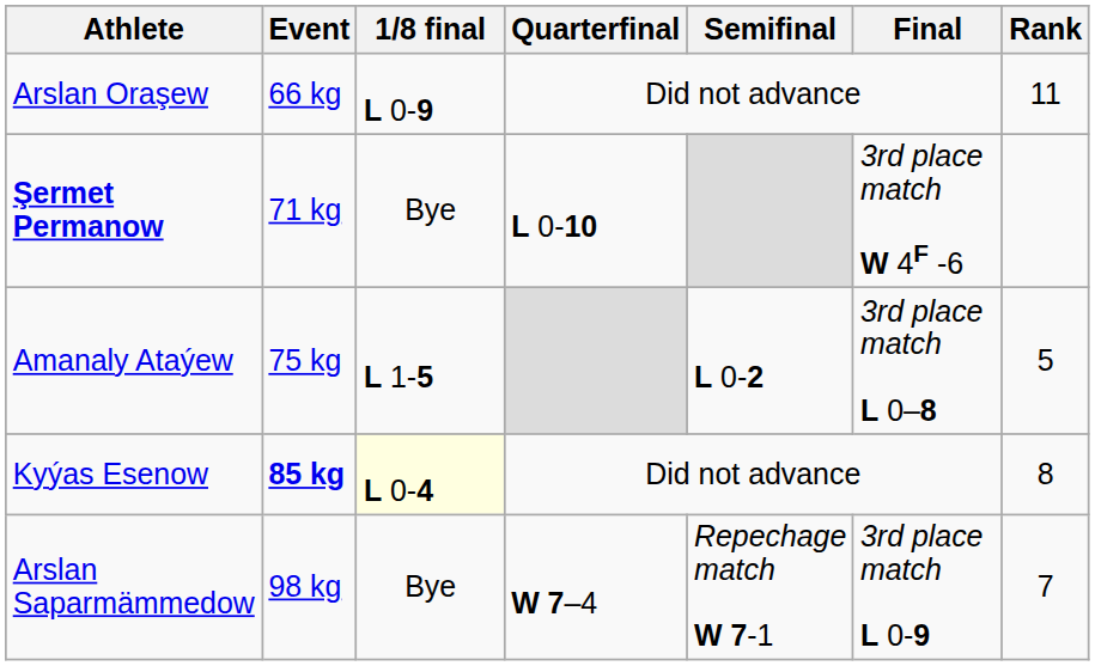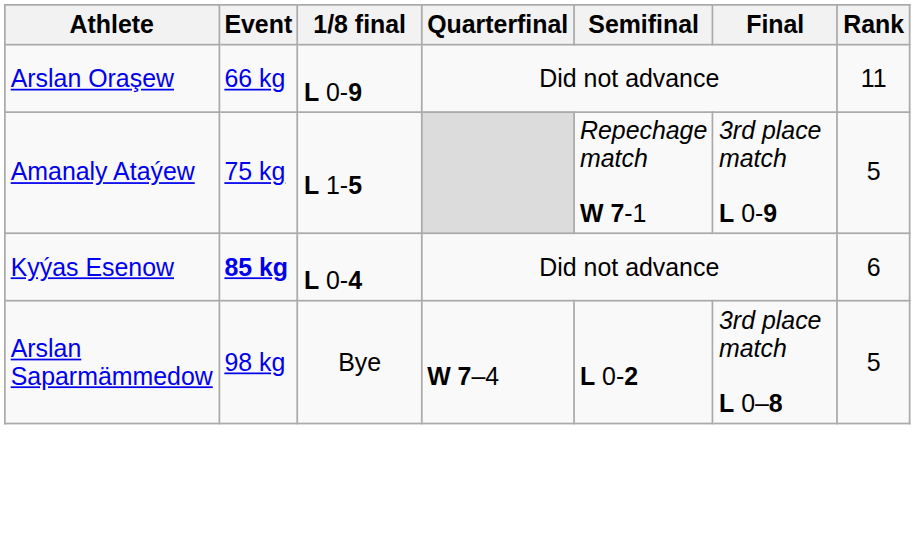- row: Şermet Permanow | 71 kg | Bye | L 0-10 | 3rd place match W 4F -6
Amanaly Ataýew | Semifinal: L 0-2 -> Repechage match W 7-1
Amanaly Ataýew | Final: 3rd place match L 0–8 -> 3rd place match L 0-9
Kyýas Esenow | 1/8 final: lightyellow background -> no background
Kyýas Esenow | Rank: 8 -> 6
Arslan Saparmämmedow | Semifinal: Repechage match W 7-1 -> L 0-2
Arslan Saparmämmedow | Final: 3rd place match L 0-9 -> 3rd place match L 0–8
Arslan Saparmämmedow | Rank: 7 -> 5
